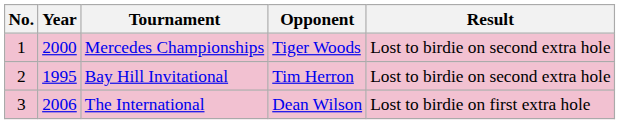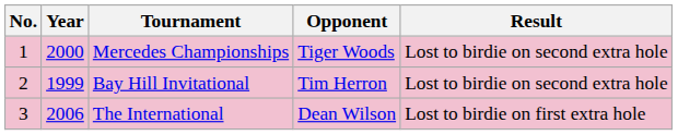Bay Hill Invitational | Year: 1995 -> 1999
